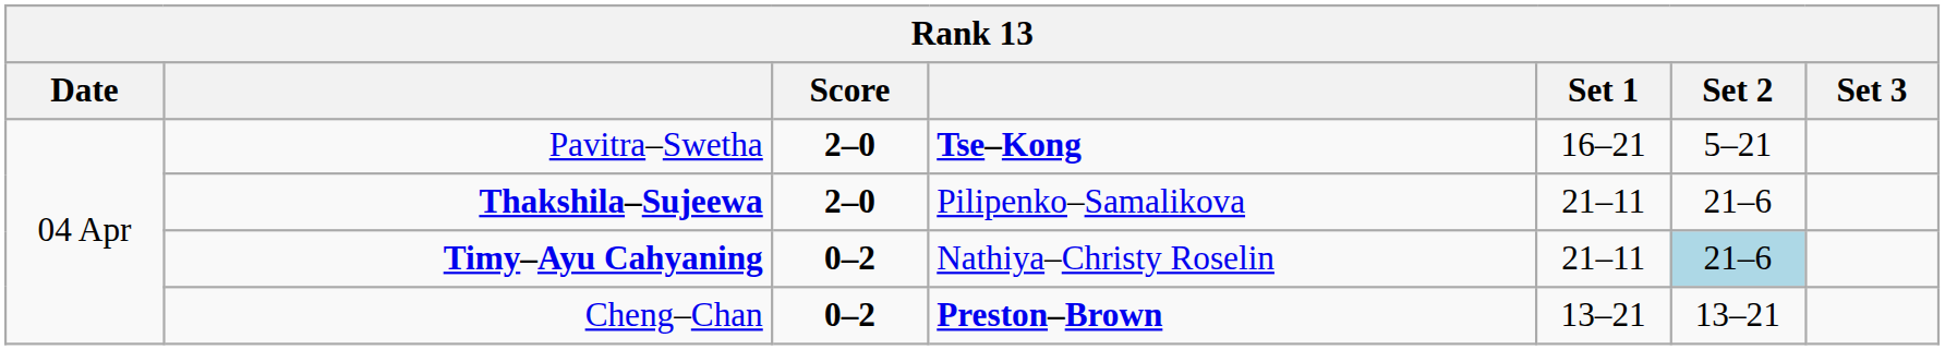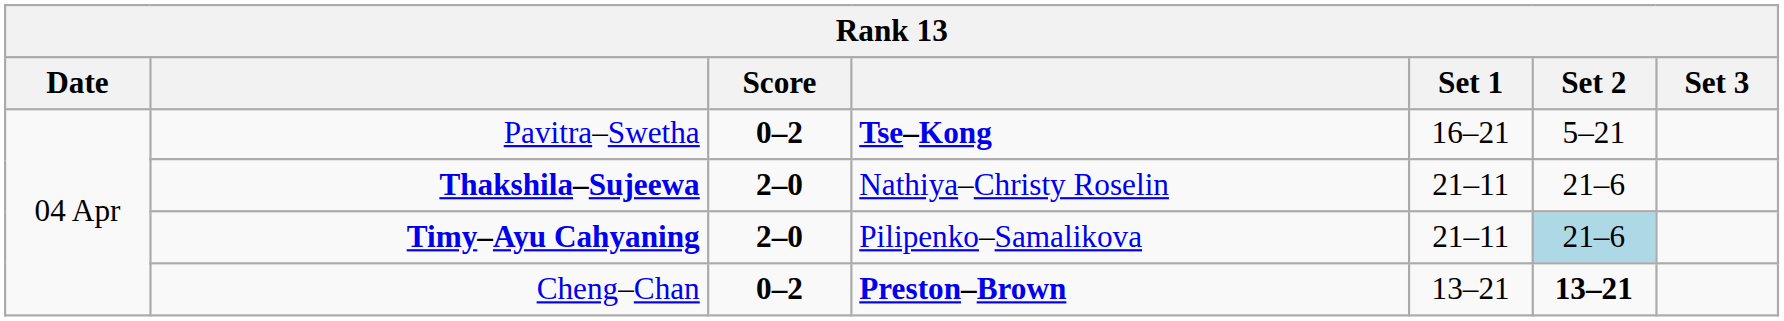Pavitra–Swetha | Score: 2–0 -> 0–2
Thakshila–Sujeewa | column 4: Pilipenko–Samalikova -> Nathiya–Christy Roselin
Timy–Ayu Cahyaning | Score: 0–2 -> 2–0
Timy–Ayu Cahyaning | column 4: Nathiya–Christy Roselin -> Pilipenko–Samalikova
Cheng–Chan | Set 2: normal -> bold
